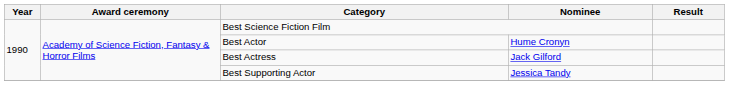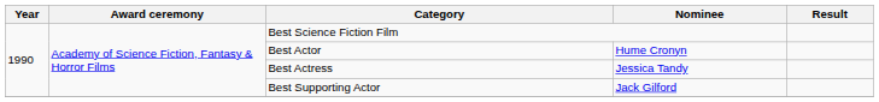Best Actress | Nominee: Jack Gilford -> Jessica Tandy
Best Supporting Actor | Nominee: Jessica Tandy -> Jack Gilford
